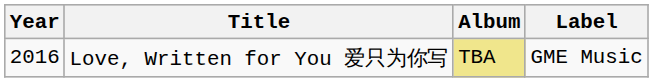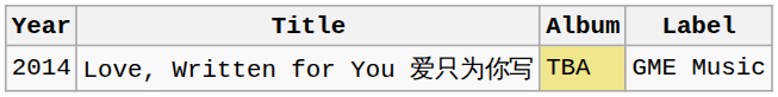Love, Written for You 爱只为你写 | Year: 2016 -> 2014
